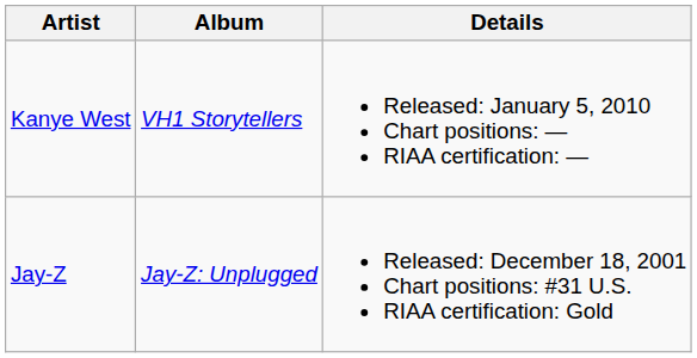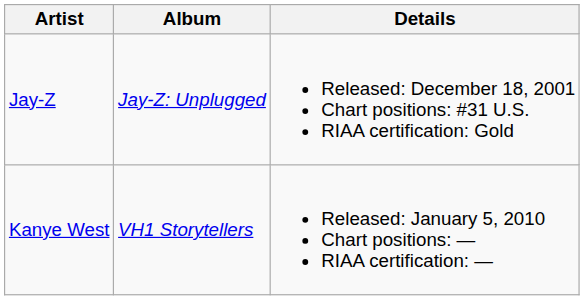rows swapped: Jay-Z <-> Kanye West
